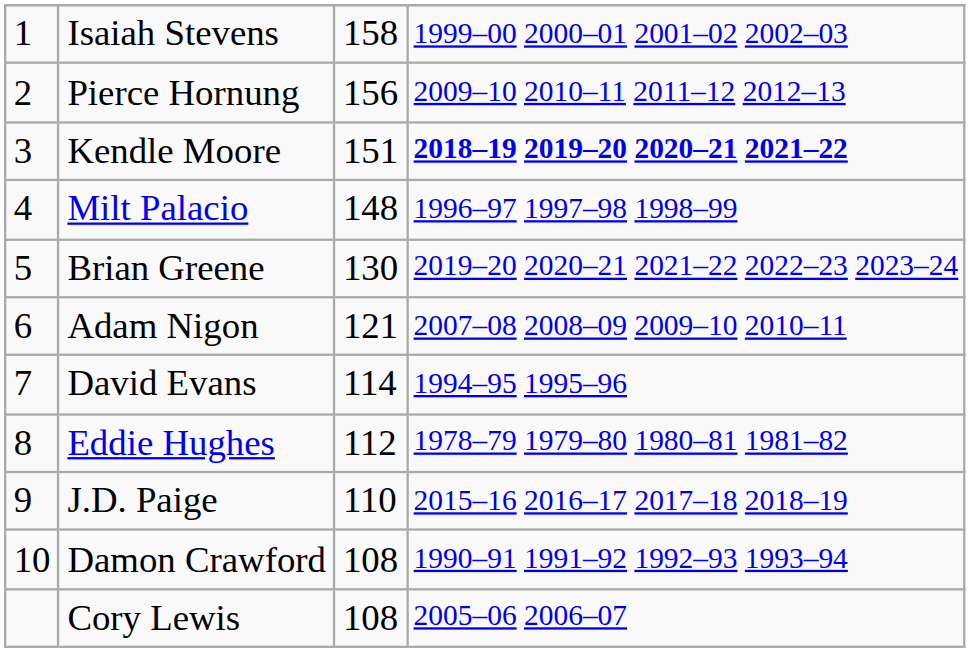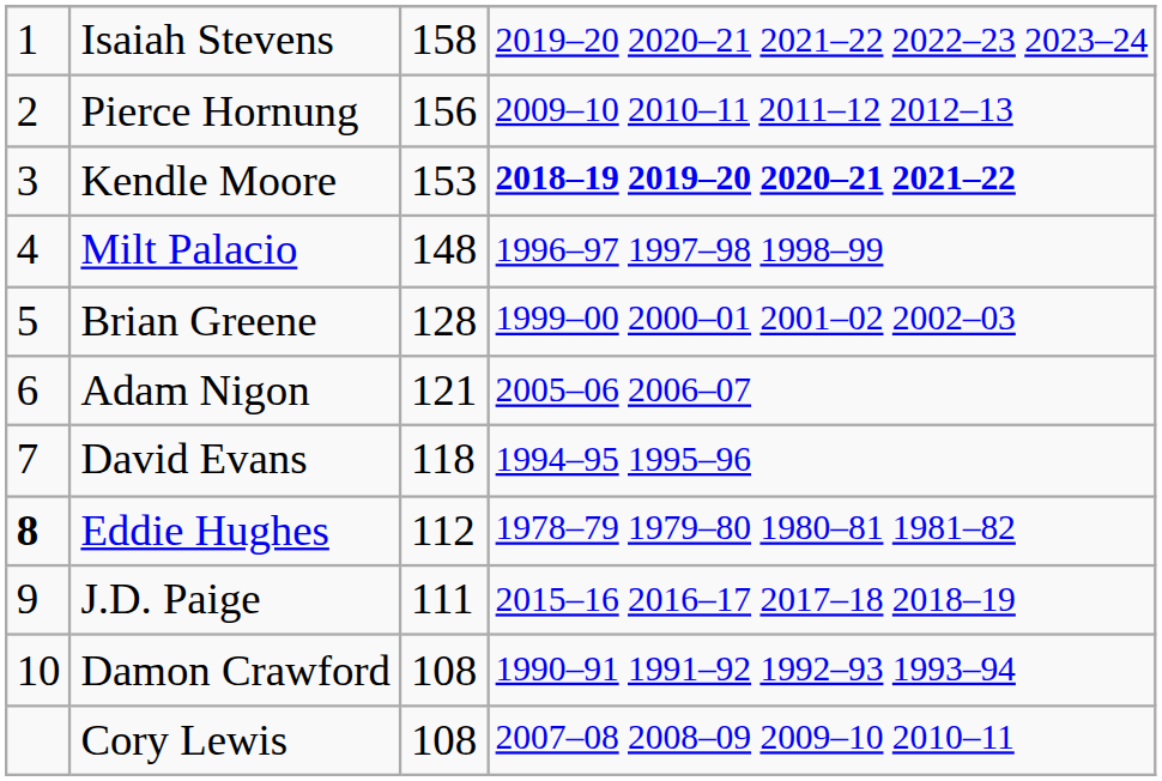Isaiah Stevens | column 4: 1999–00 2000–01 2001–02 2002–03 -> 2019–20 2020–21 2021–22 2022–23 2023–24
Kendle Moore | column 3: 151 -> 153
Brian Greene | column 3: 130 -> 128
Brian Greene | column 4: 2019–20 2020–21 2021–22 2022–23 2023–24 -> 1999–00 2000–01 2001–02 2002–03
Adam Nigon | column 4: 2007–08 2008–09 2009–10 2010–11 -> 2005–06 2006–07
David Evans | column 3: 114 -> 118
Eddie Hughes | column 1: normal -> bold
J.D. Paige | column 3: 110 -> 111
Cory Lewis | column 4: 2005–06 2006–07 -> 2007–08 2008–09 2009–10 2010–11
